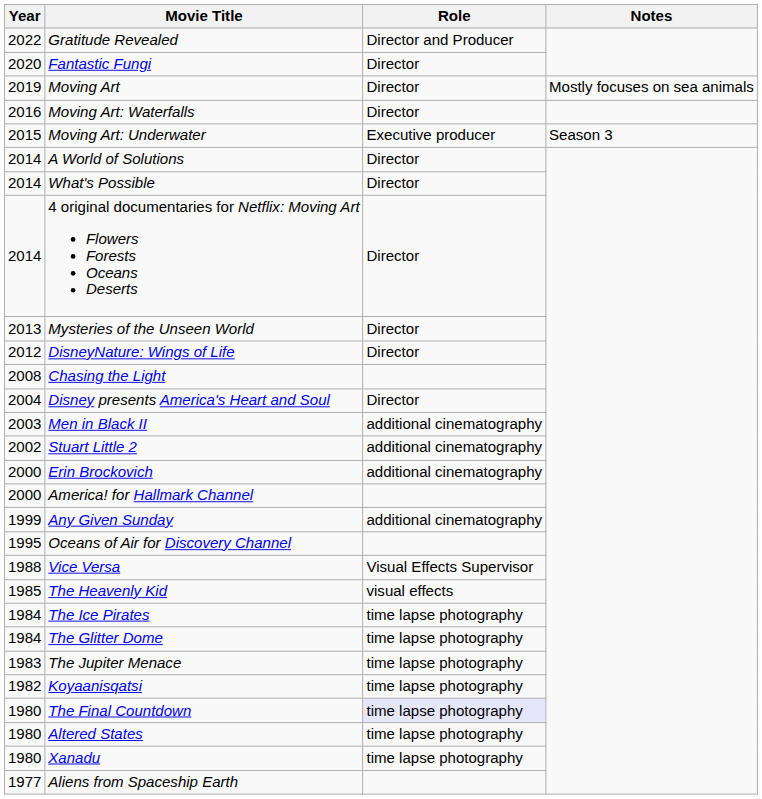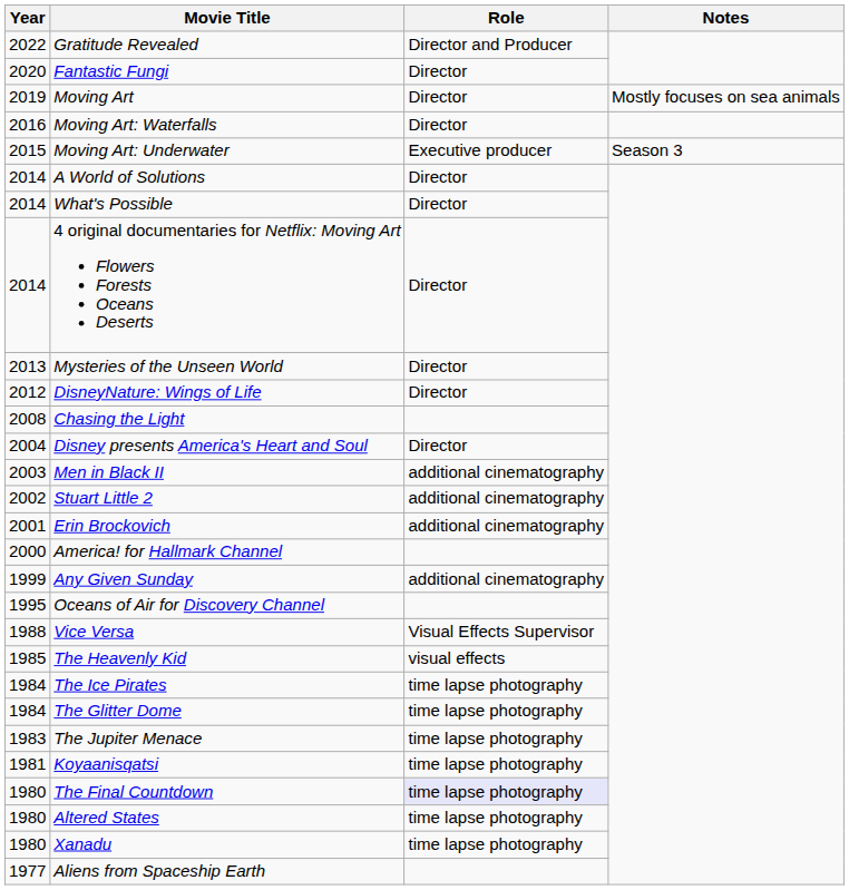Erin Brockovich | Year: 2000 -> 2001
Koyaanisqatsi | Year: 1982 -> 1981
